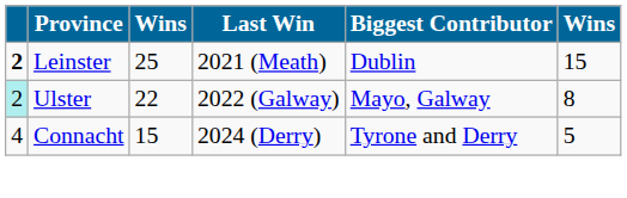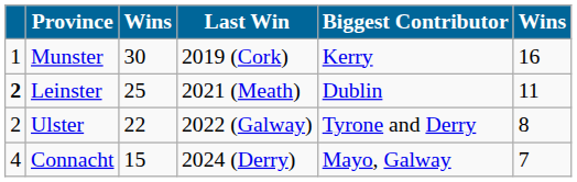+ row: 1 | Munster | 30 | 2019 (Cork) | Kerry | 16
Leinster | column 6: 15 -> 11
Ulster | column 1: paleturquoise background -> no background
Ulster | Biggest Contributor: Mayo, Galway -> Tyrone and Derry
Connacht | Biggest Contributor: Tyrone and Derry -> Mayo, Galway
Connacht | column 6: 5 -> 7
